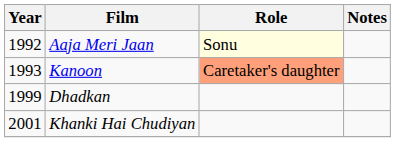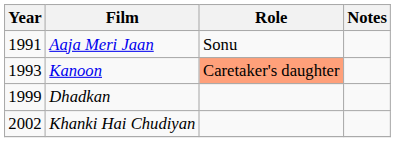Aaja Meri Jaan | Year: 1992 -> 1991
Aaja Meri Jaan | Role: lightyellow background -> no background
Khanki Hai Chudiyan | Year: 2001 -> 2002
